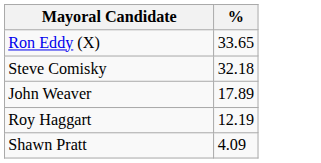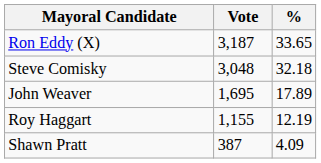+ column: Vote | 3,187 | 3,048 | 1,695 | 1,155 | 387
